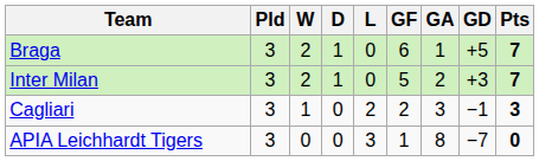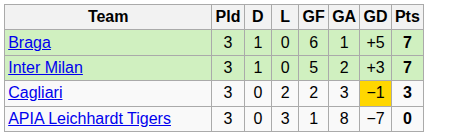- column: W | 2 | 2 | 1 | 0
Cagliari | GD: no background -> gold background
